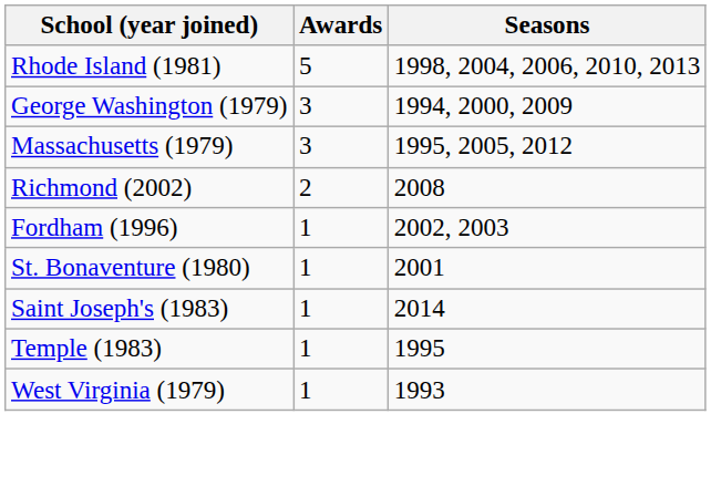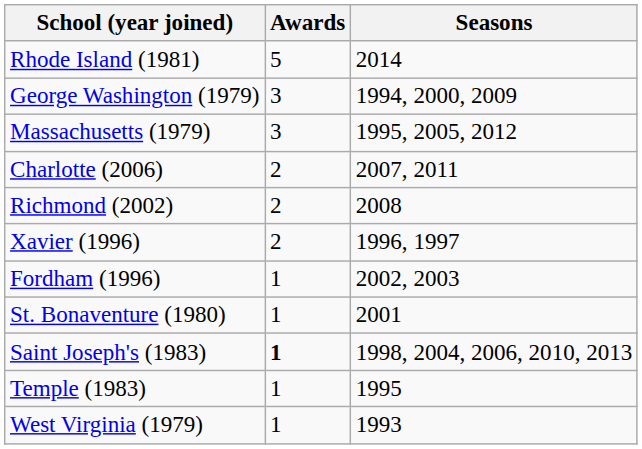Rhode Island (1981) | Seasons: 1998, 2004, 2006, 2010, 2013 -> 2014
+ row: Charlotte (2006) | 2 | 2007, 2011
+ row: Xavier (1996) | 2 | 1996, 1997
Saint Joseph's (1983) | Awards: normal -> bold
Saint Joseph's (1983) | Seasons: 2014 -> 1998, 2004, 2006, 2010, 2013
